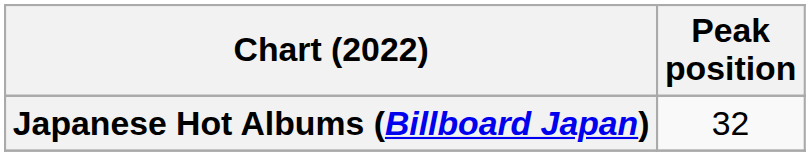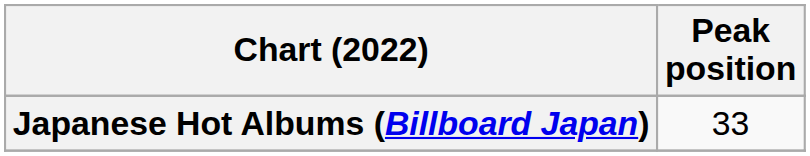Japanese Hot Albums (Billboard Japan) | Peak position: 32 -> 33
